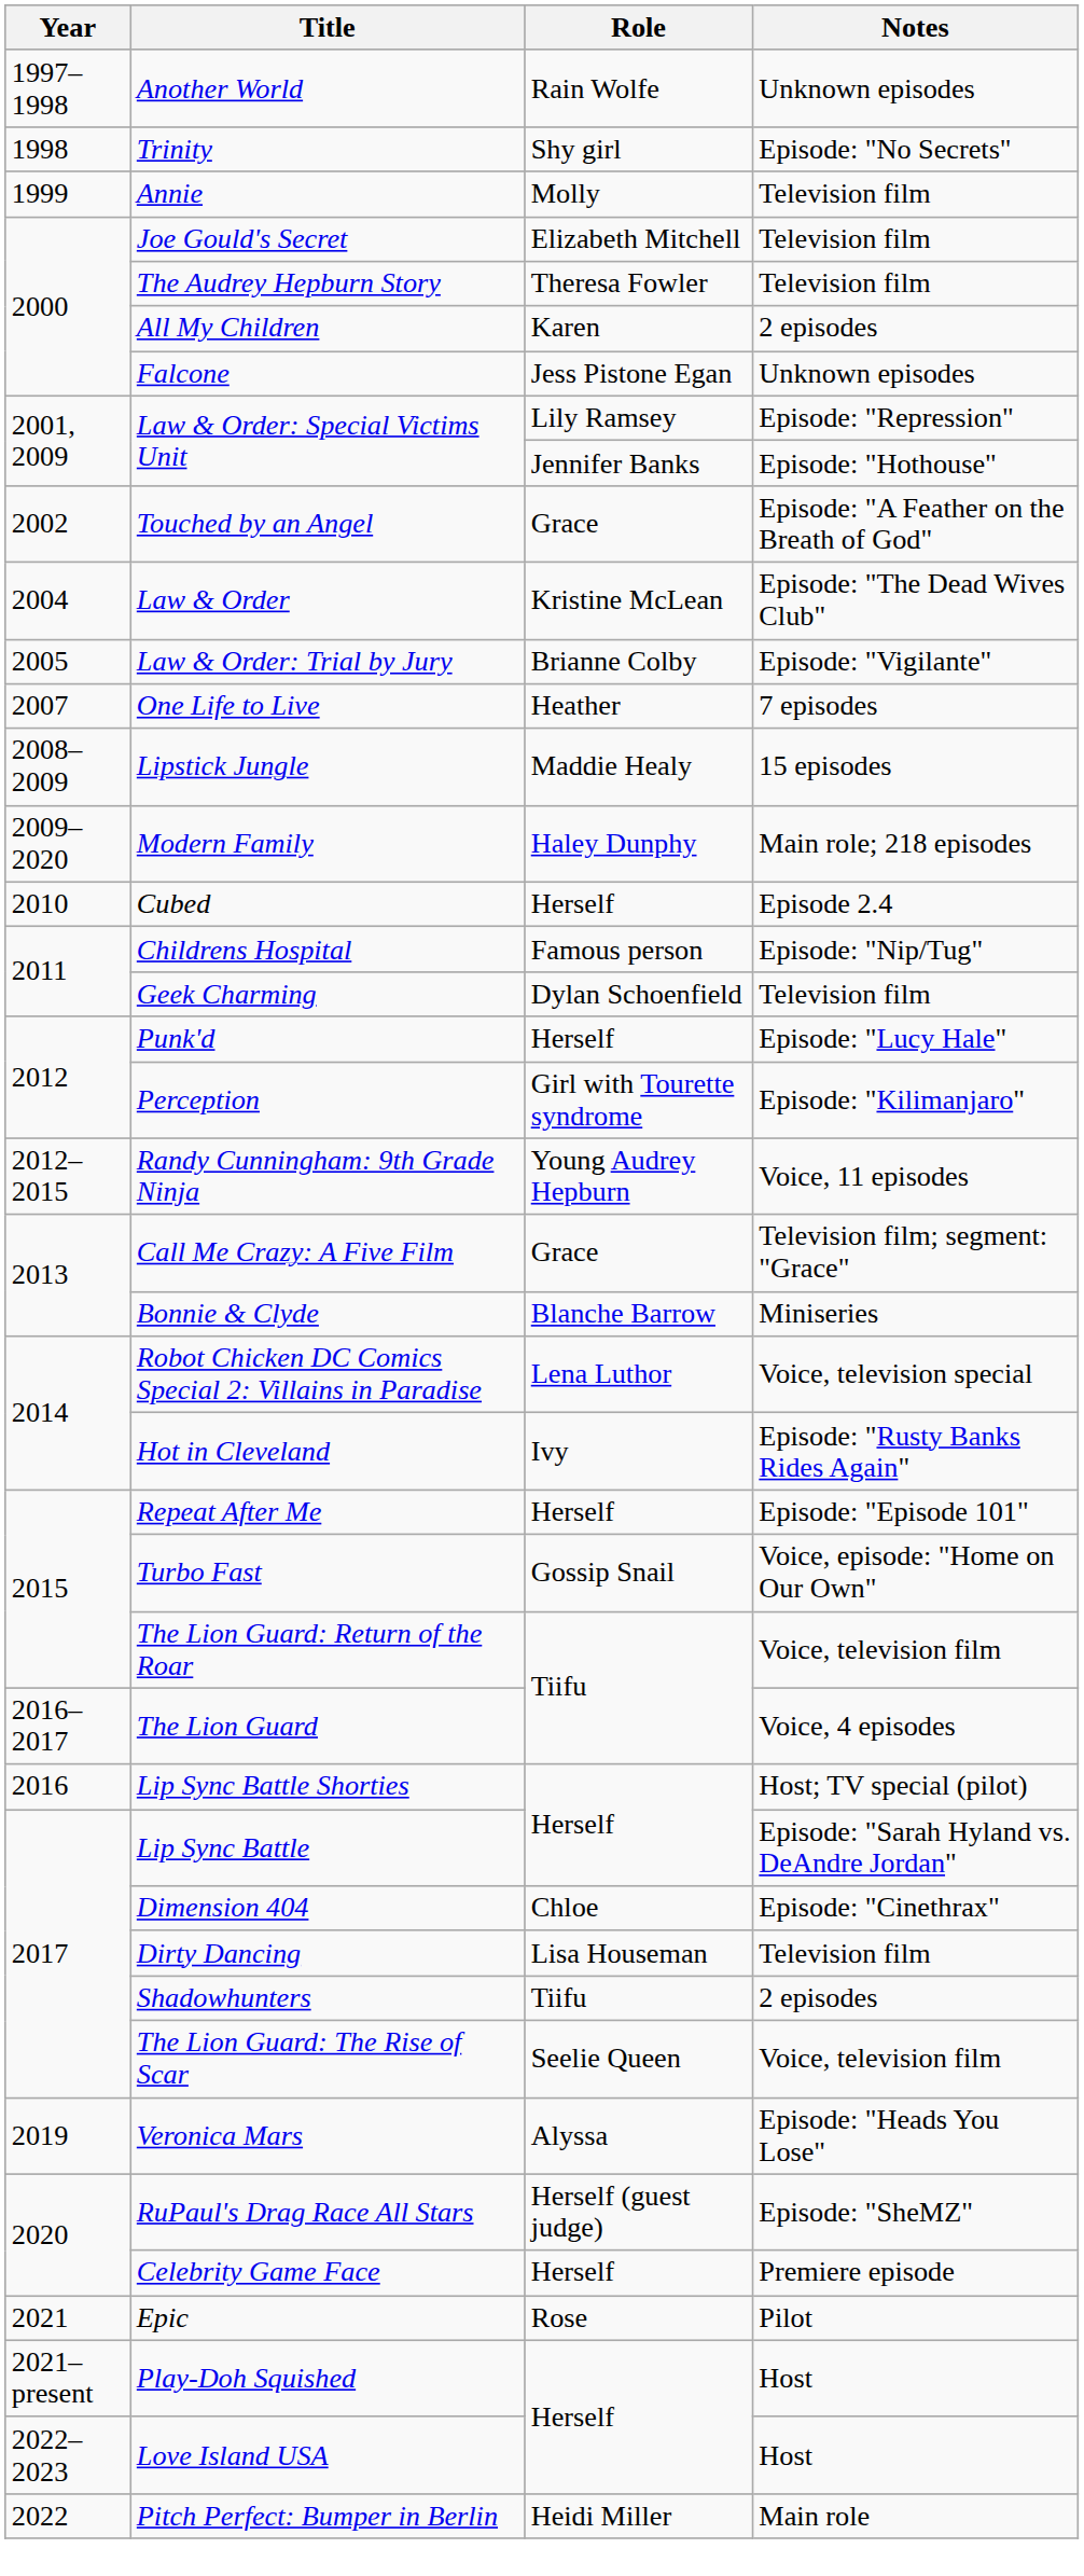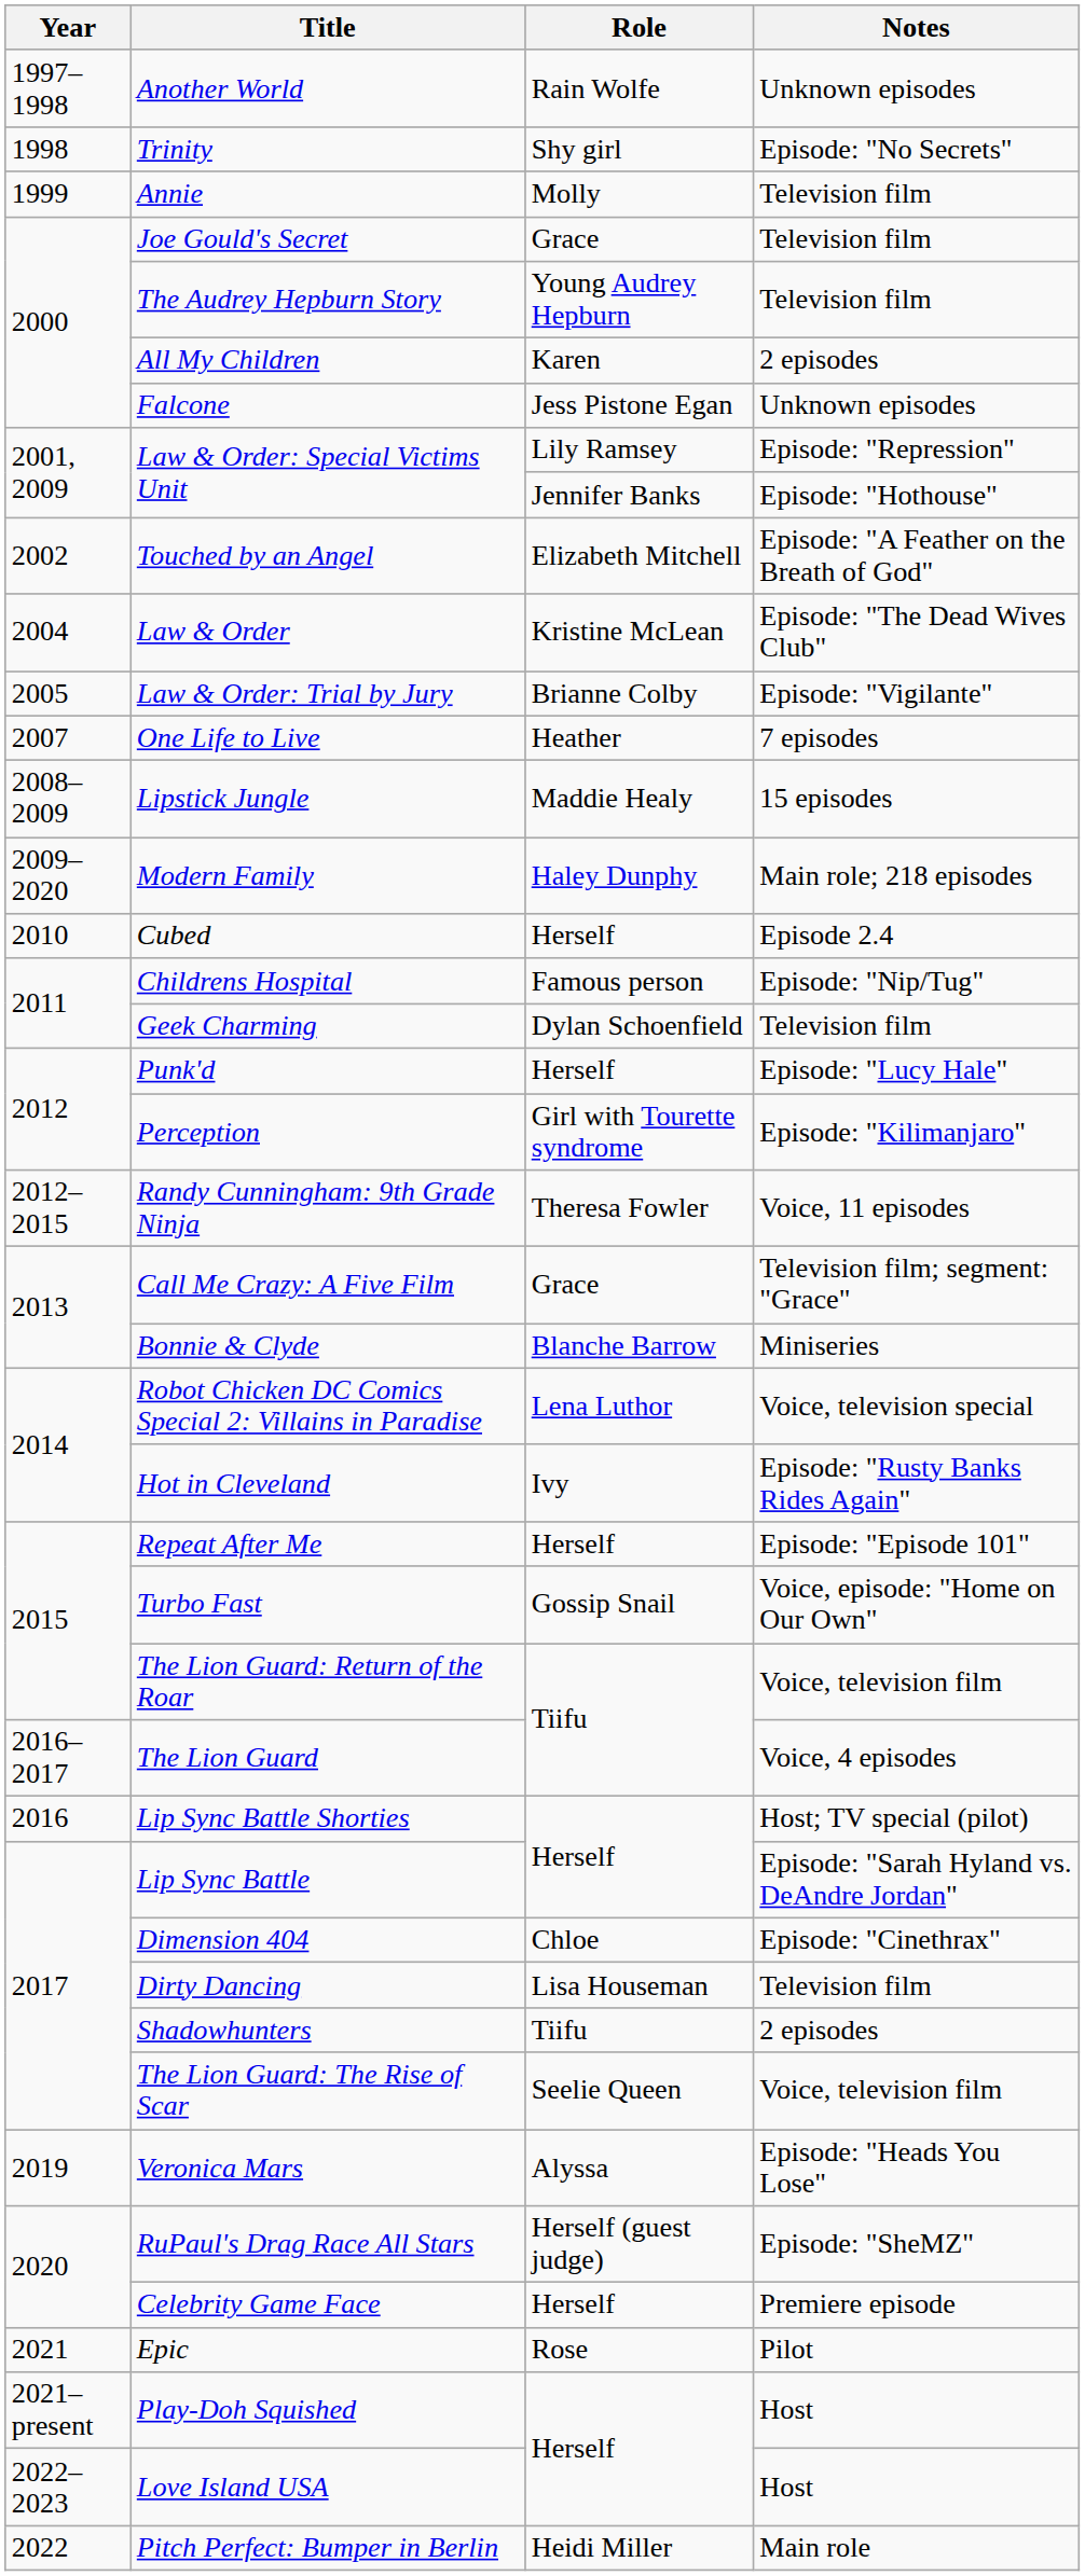Joe Gould's Secret | Role: Elizabeth Mitchell -> Grace
The Audrey Hepburn Story | Role: Theresa Fowler -> Young Audrey Hepburn
Touched by an Angel | Role: Grace -> Elizabeth Mitchell
Randy Cunningham: 9th Grade Ninja | Role: Young Audrey Hepburn -> Theresa Fowler
